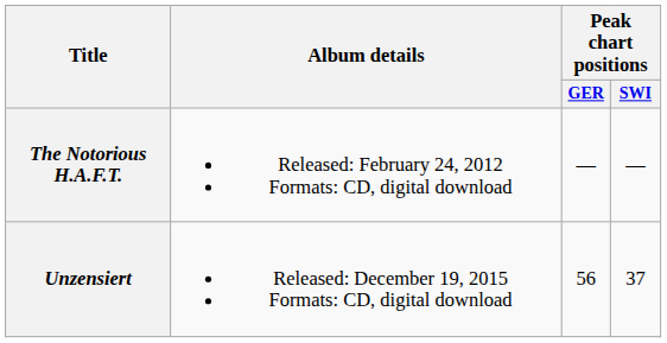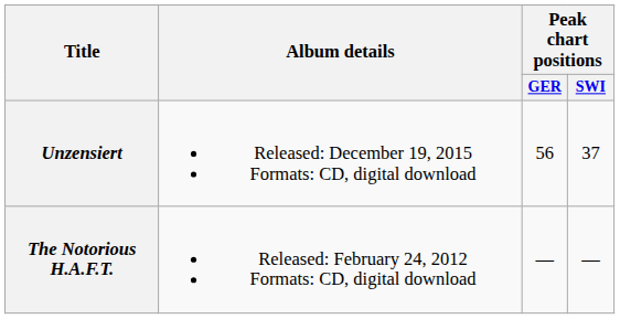rows swapped: The Notorious H.A.F.T. <-> Unzensiert
